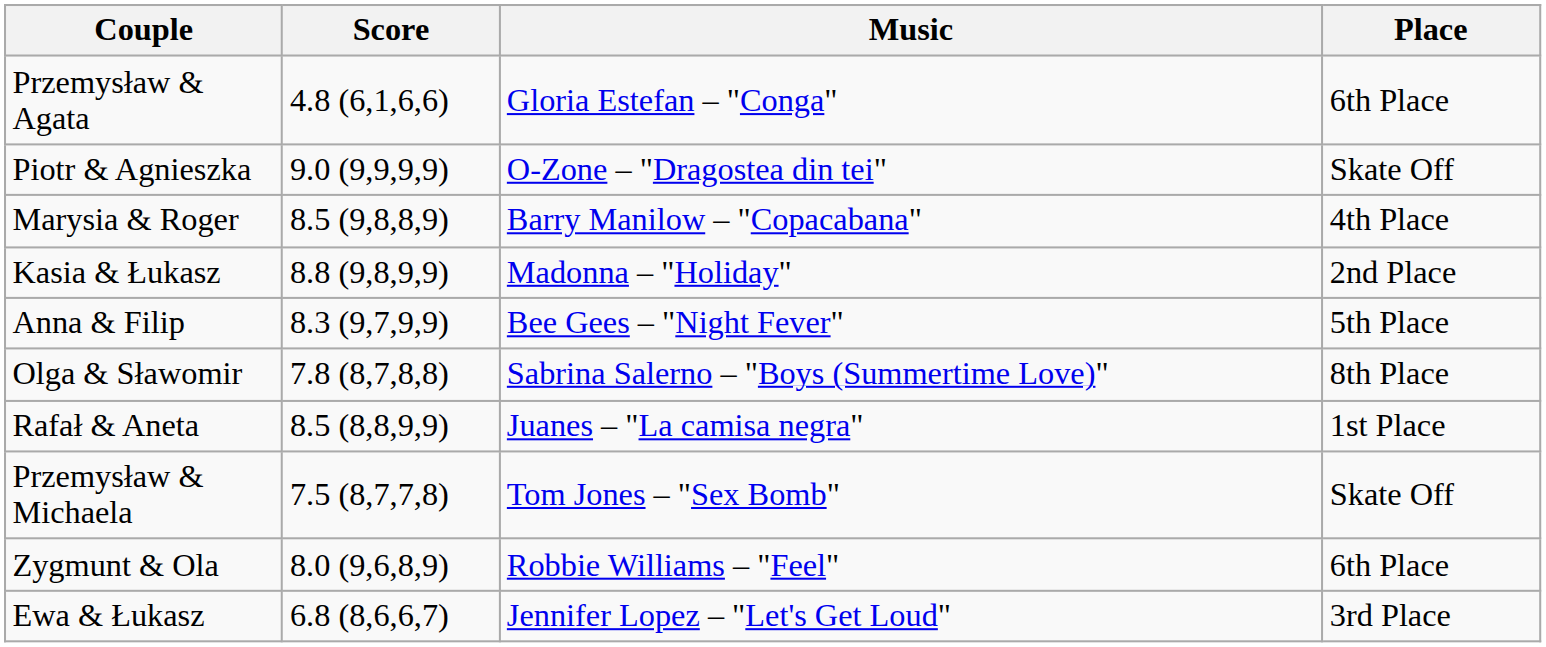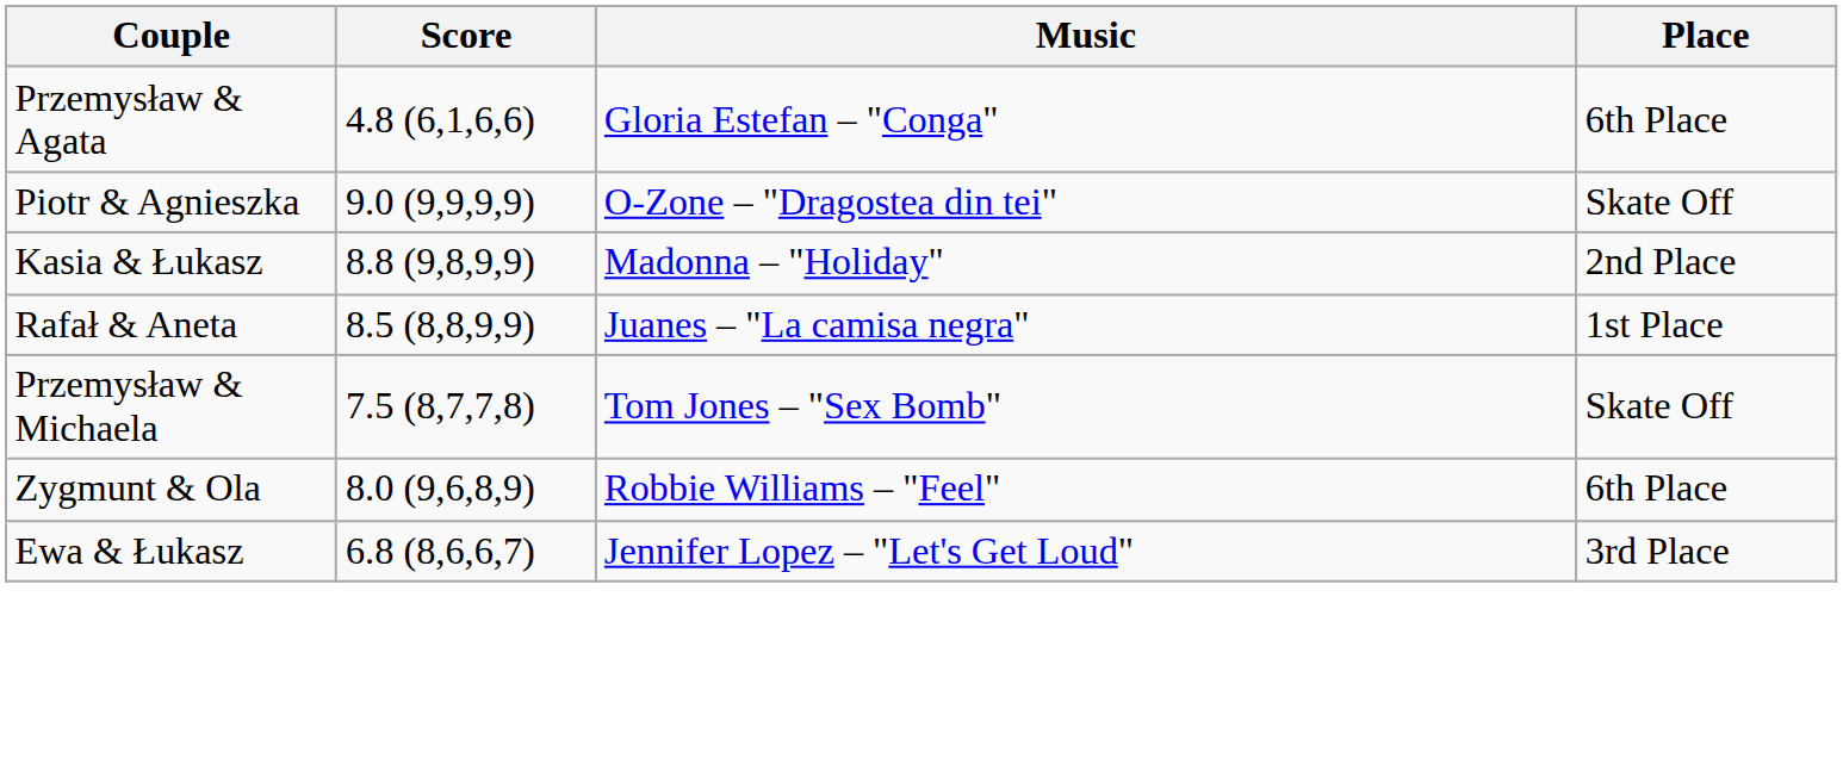- row: Marysia & Roger | 8.5 (9,8,8,9) | Barry Manilow – "Copacabana" | 4th Place
- row: Anna & Filip | 8.3 (9,7,9,9) | Bee Gees – "Night Fever" | 5th Place
- row: Olga & Sławomir | 7.8 (8,7,8,8) | Sabrina Salerno – "Boys (Summertime Love)" | 8th Place
